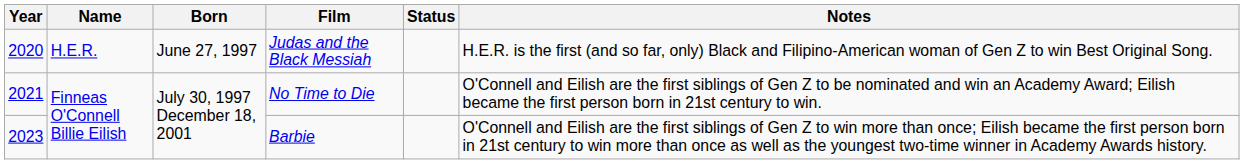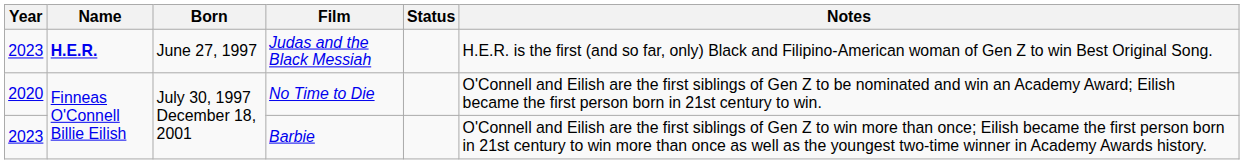Judas and the Black Messiah | Year: 2020 -> 2023
Judas and the Black Messiah | Name: normal -> bold
No Time to Die | Year: 2021 -> 2020
